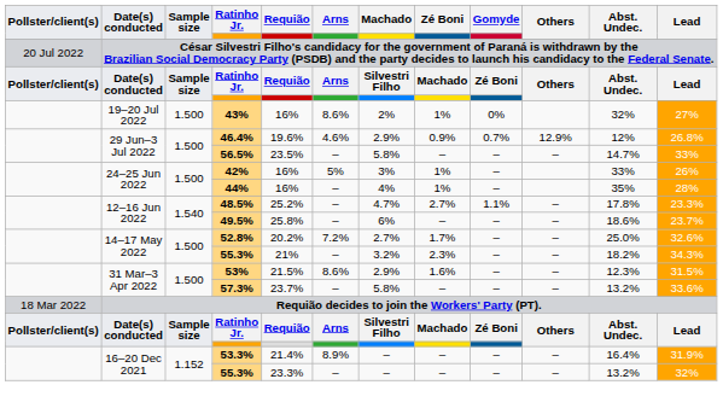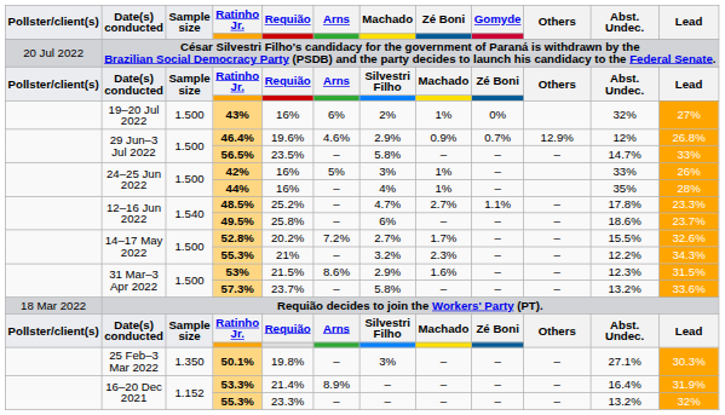43% | Arns: 8.6% -> 6%
52.8% | Abst. Undec.: 25.0% -> 15.5%
14–17 May 2022 / 55.3% | Abst. Undec.: 18.2% -> 12.2%
+ row: 25 Feb–3 Mar 2022 | 1.350 | 50.1% | 19.8% | – | 3% | – | – | – | 27.1% | 30.3%
